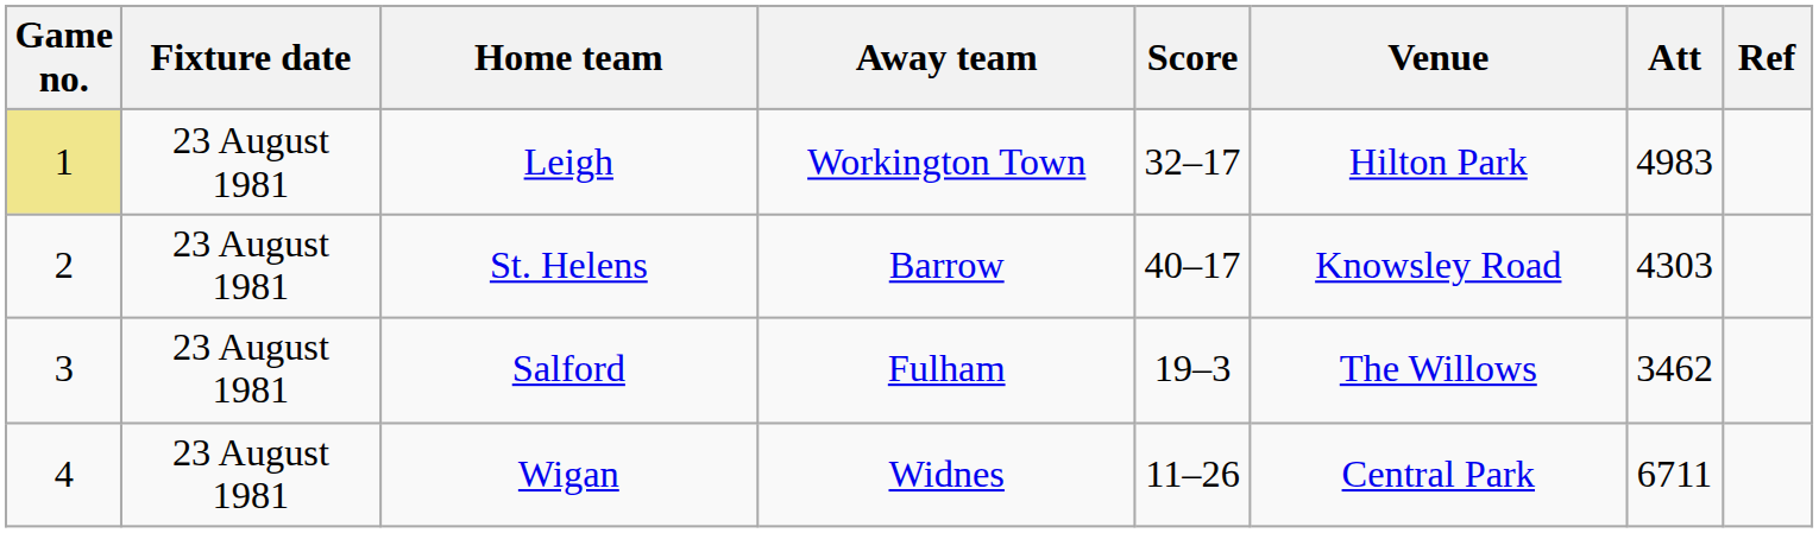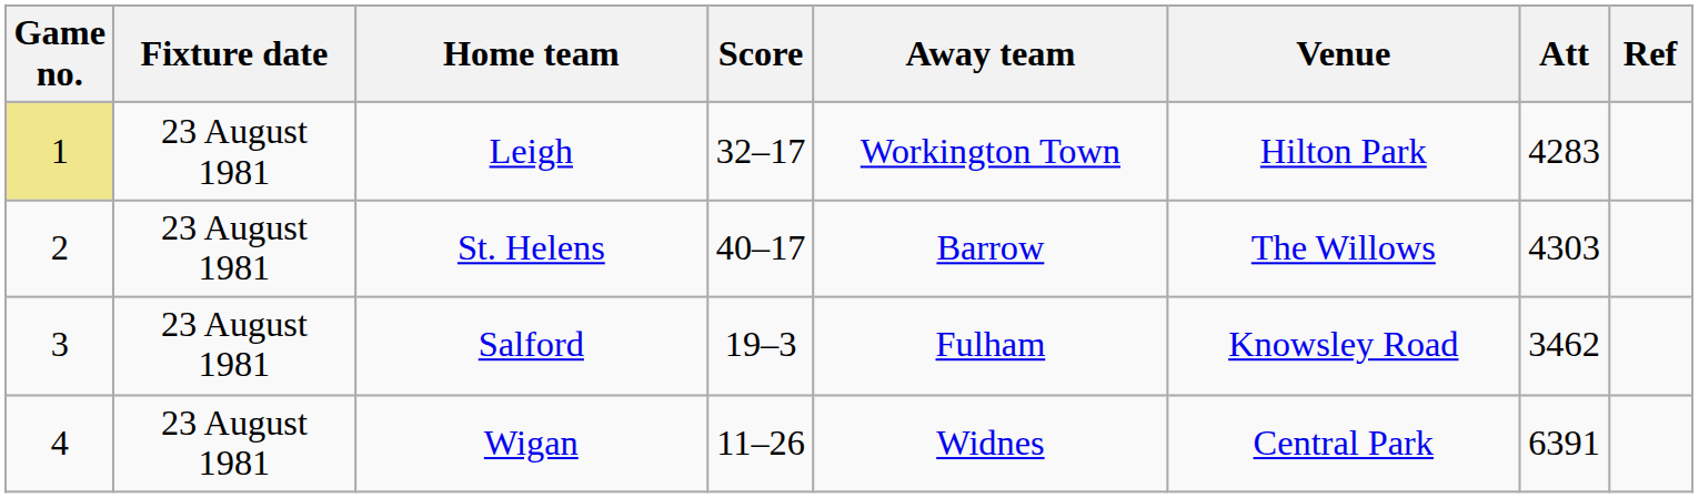columns swapped: Score <-> Away team
Leigh | Att: 4983 -> 4283
St. Helens | Venue: Knowsley Road -> The Willows
Salford | Venue: The Willows -> Knowsley Road
Wigan | Att: 6711 -> 6391
